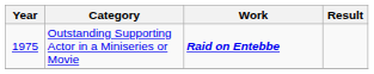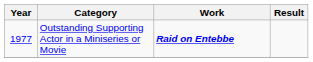Outstanding Supporting Actor in a Miniseries or Movie | Year: 1975 -> 1977
